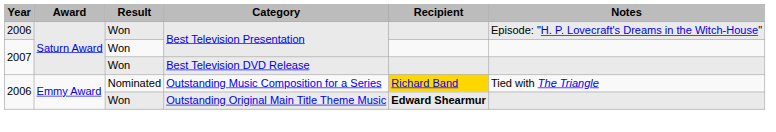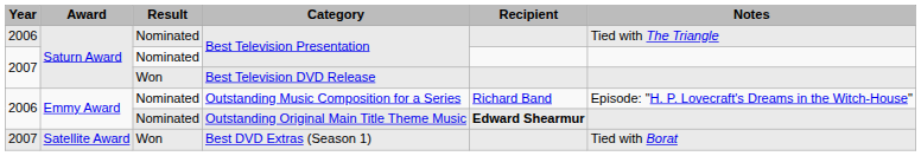2006 / Best Television Presentation | Result: Won -> Nominated
2006 / Best Television Presentation | Notes: Episode: "H. P. Lovecraft's Dreams in the Witch-House" -> Tied with The Triangle
2007 / Best Television Presentation | Result: Won -> Nominated
Outstanding Music Composition for a Series | Recipient: gold background -> no background
Outstanding Music Composition for a Series | Notes: Tied with The Triangle -> Episode: "H. P. Lovecraft's Dreams in the Witch-House"
Outstanding Original Main Title Theme Music | Result: Won -> Nominated
+ row: 2007 | Satellite Award | Won | Best DVD Extras (Season 1) | Tied with Borat
